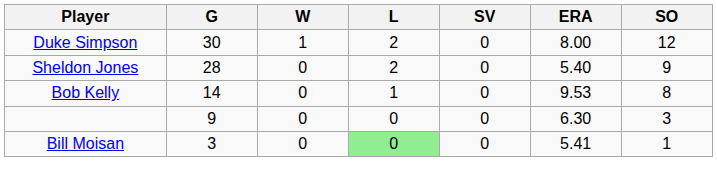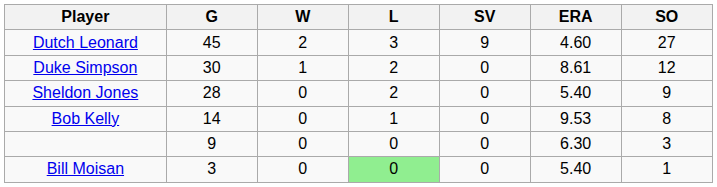+ row: Dutch Leonard | 45 | 2 | 3 | 9 | 4.60 | 27
Duke Simpson | ERA: 8.00 -> 8.61
Bill Moisan | ERA: 5.41 -> 5.40
